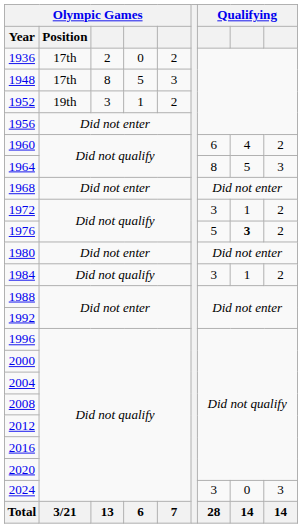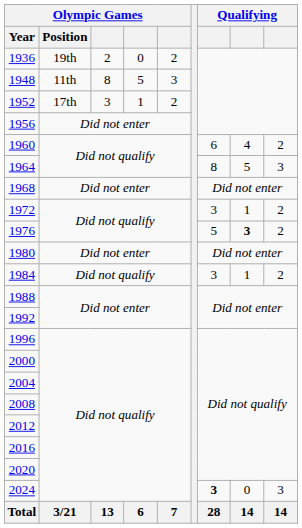1936 | Olympic Games / Position: 17th -> 19th
1948 | Olympic Games / Position: 17th -> 11th
1952 | Olympic Games / Position: 19th -> 17th
2024 | column 7: normal -> bold
